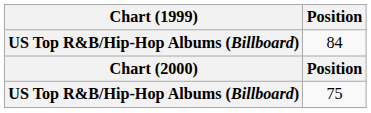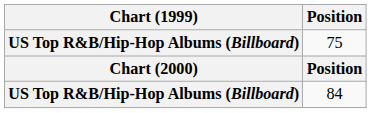rows swapped: 75 <-> 84
